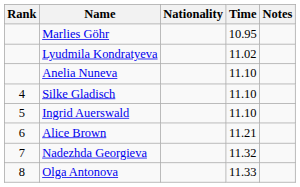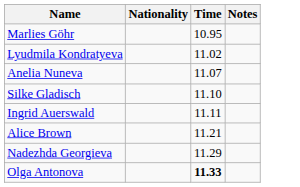- column: Rank | 4 | 5 | 6 | 7 | 8
Anelia Nuneva | Time: 11.10 -> 11.07
Ingrid Auerswald | Time: 11.10 -> 11.11
Nadezhda Georgieva | Time: 11.32 -> 11.29
Olga Antonova | Time: normal -> bold
